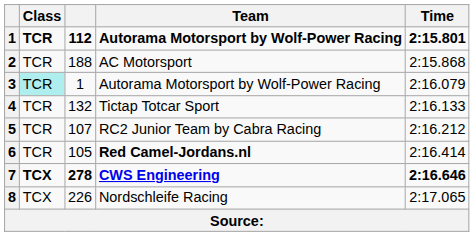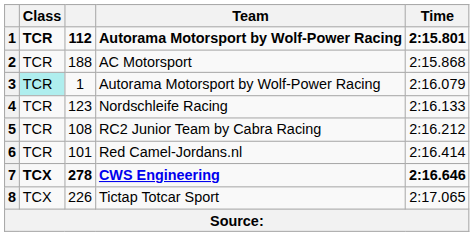4 | column 3: 132 -> 123
4 | Team: Tictap Totcar Sport -> Nordschleife Racing
5 | column 3: 107 -> 108
6 | column 3: 105 -> 101
6 | Team: bold -> normal
8 | Team: Nordschleife Racing -> Tictap Totcar Sport
